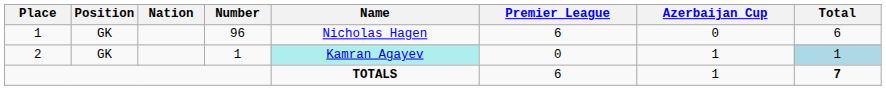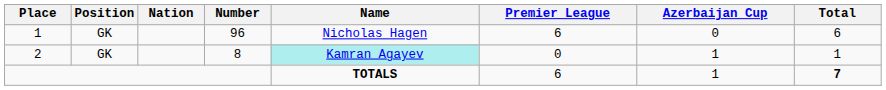2 | Number: 1 -> 8
2 | Total: lightblue background -> no background
